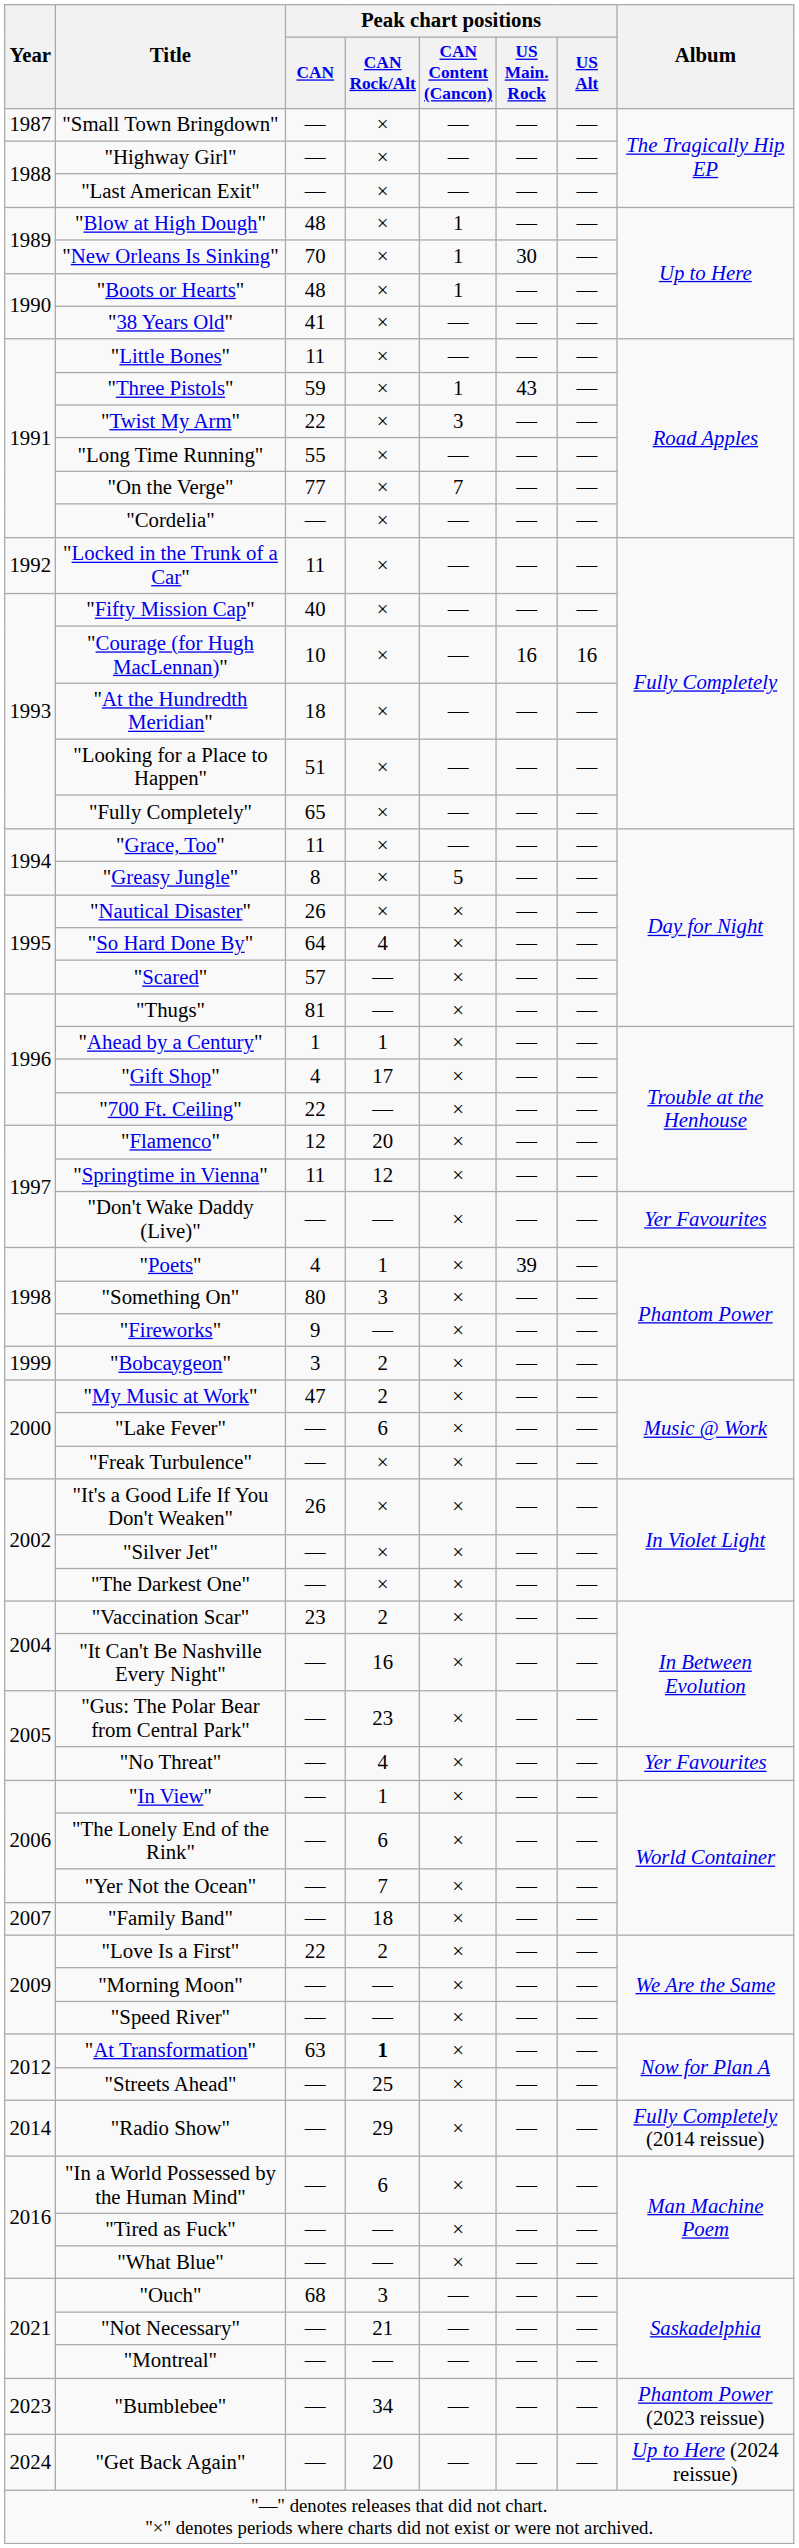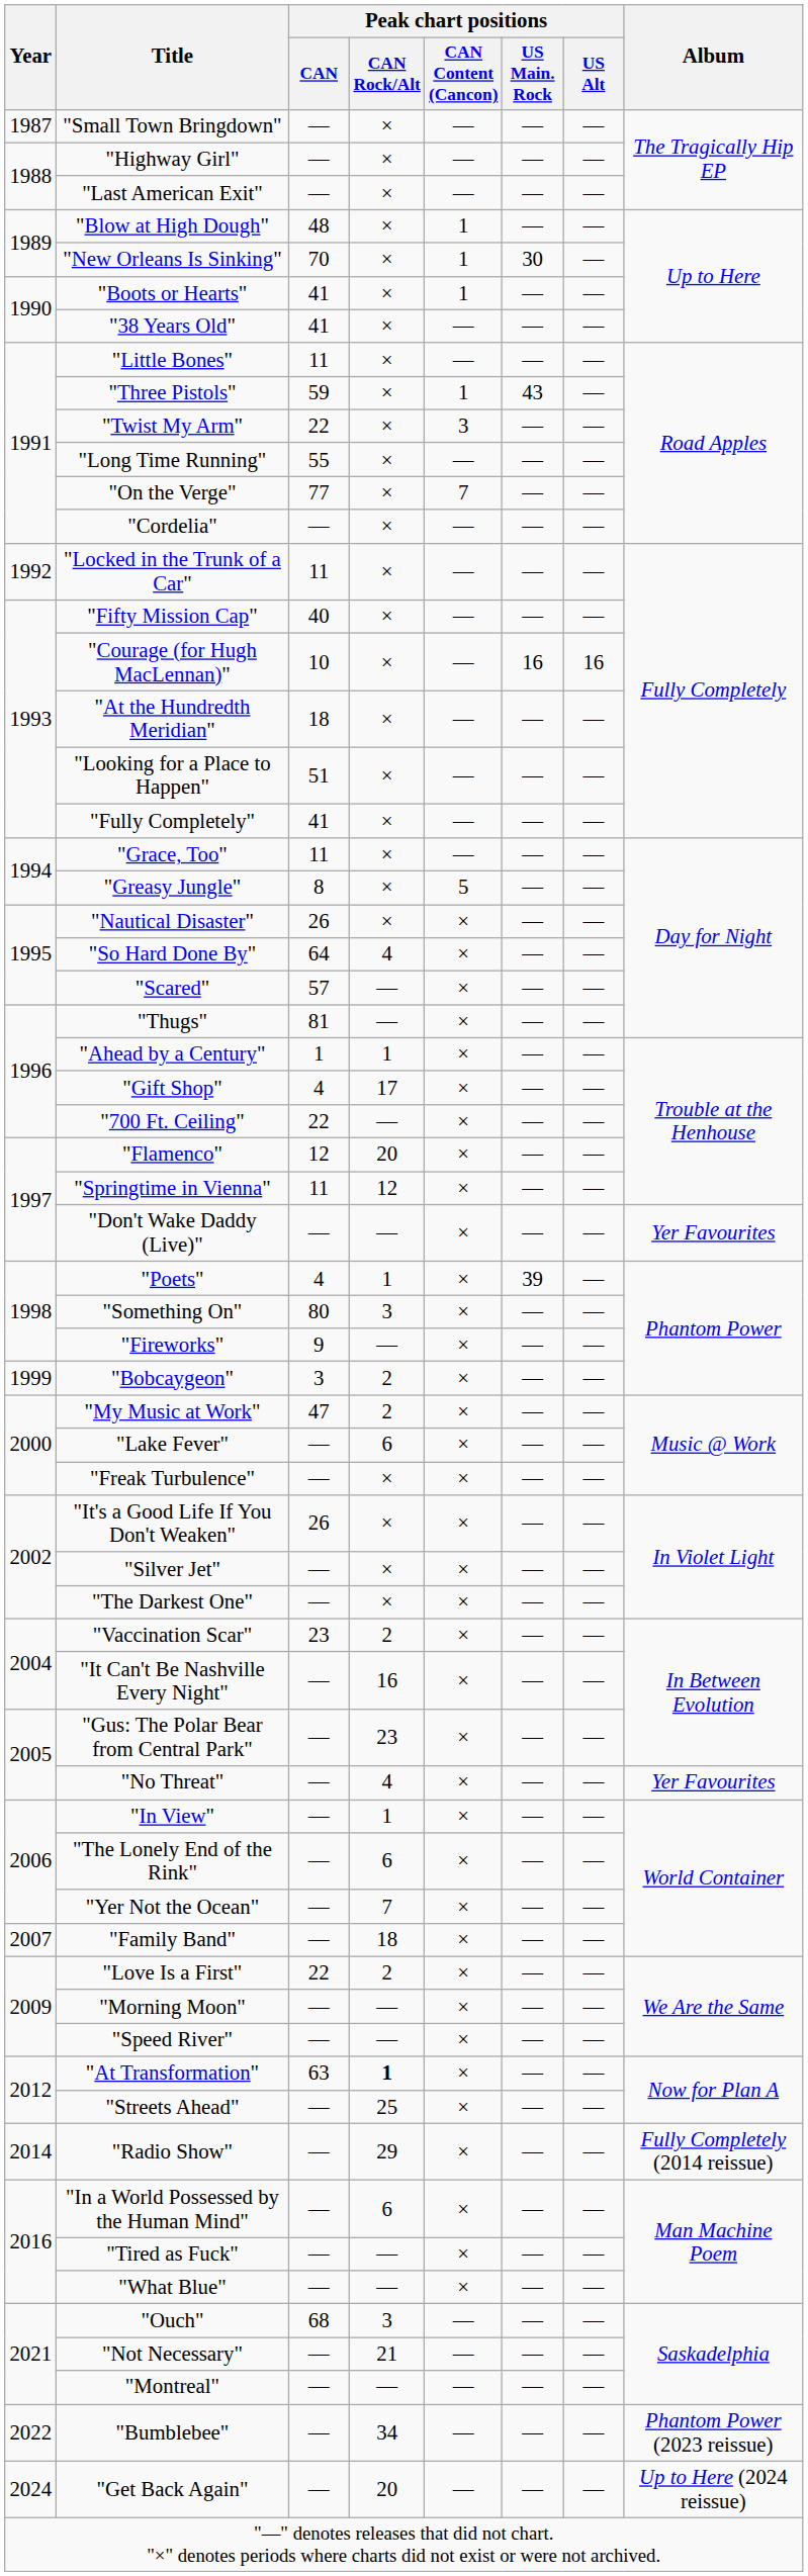"Boots or Hearts" | Peak chart positions / CAN: 48 -> 41
"Fully Completely" | Peak chart positions / CAN: 65 -> 41
"Bumblebee" | Year: 2023 -> 2022
